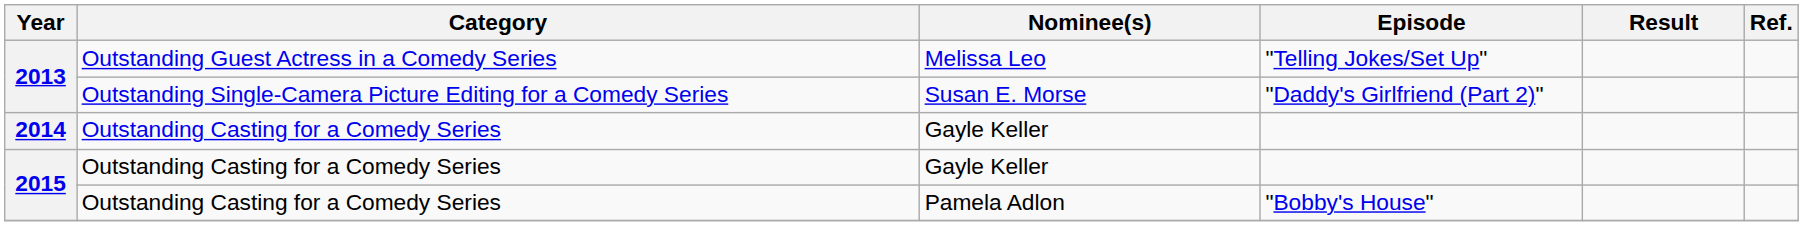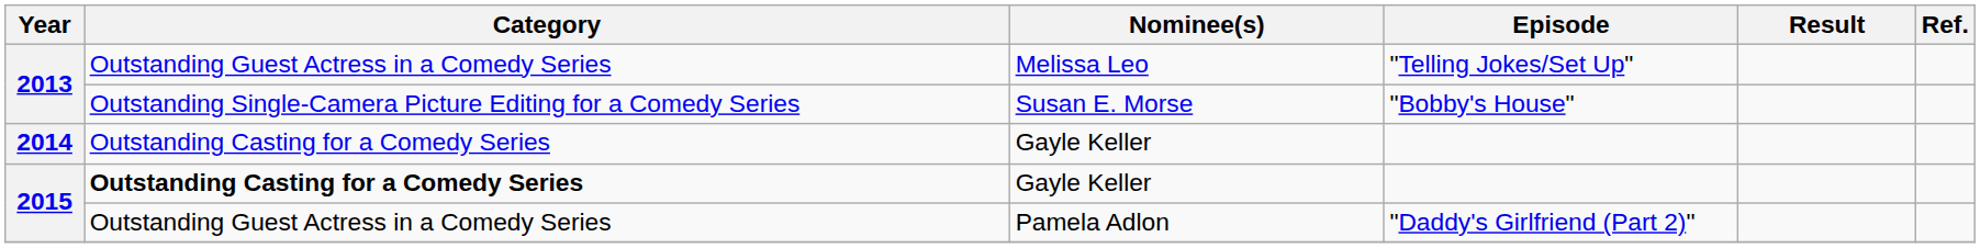Susan E. Morse | Episode: "Daddy's Girlfriend (Part 2)" -> "Bobby's House"
2015 / Gayle Keller | Category: normal -> bold
Pamela Adlon | Category: Outstanding Casting for a Comedy Series -> Outstanding Guest Actress in a Comedy Series
Pamela Adlon | Episode: "Bobby's House" -> "Daddy's Girlfriend (Part 2)"
